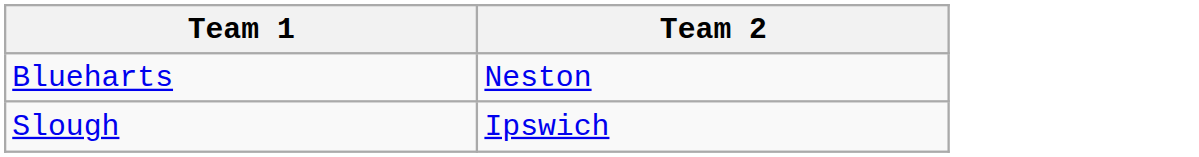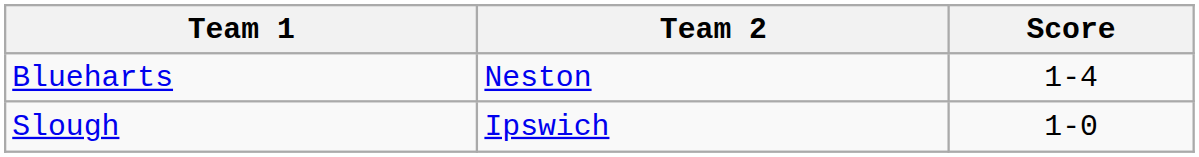+ column: Score | 1-4 | 1-0
